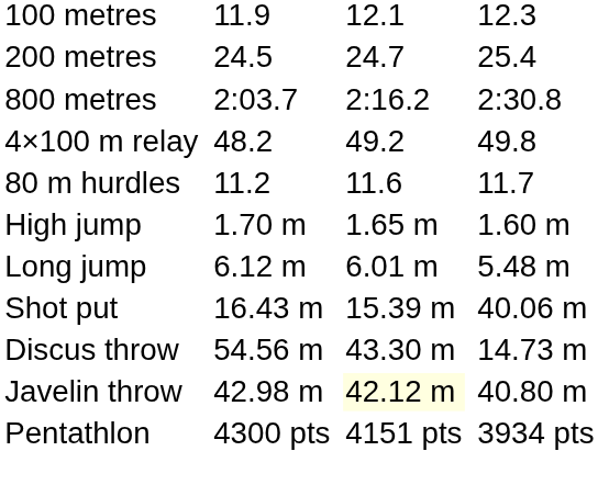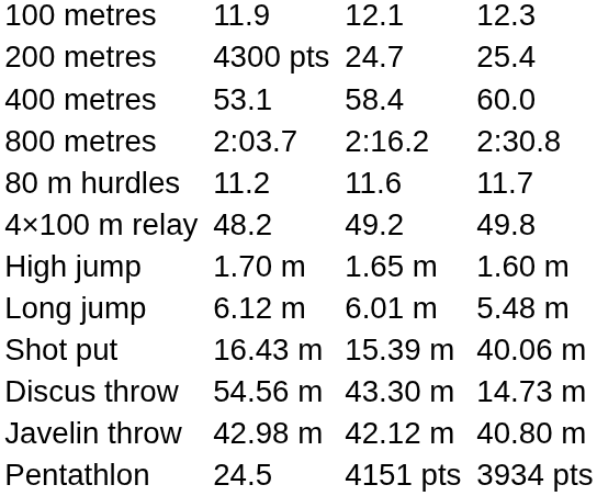200 metres | column 3: 24.5 -> 4300 pts
+ row: 400 metres | 53.1 | 58.4 | 60.0
rows swapped: 80 m hurdles <-> 4×100 m relay
Javelin throw | column 5: lightyellow background -> no background
Pentathlon | column 3: 4300 pts -> 24.5
